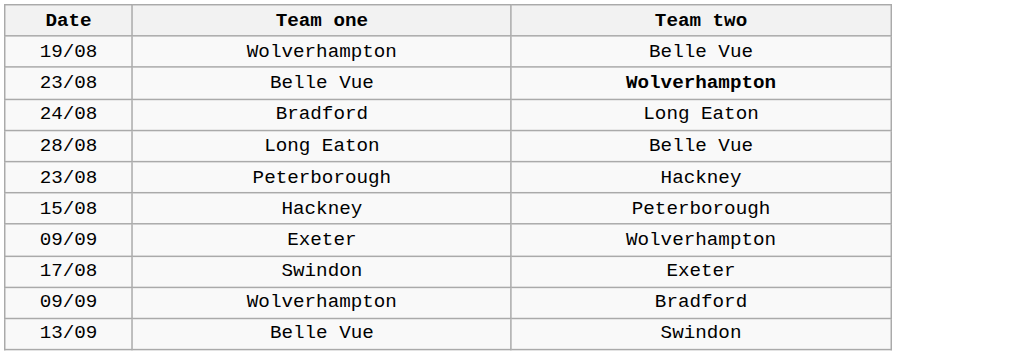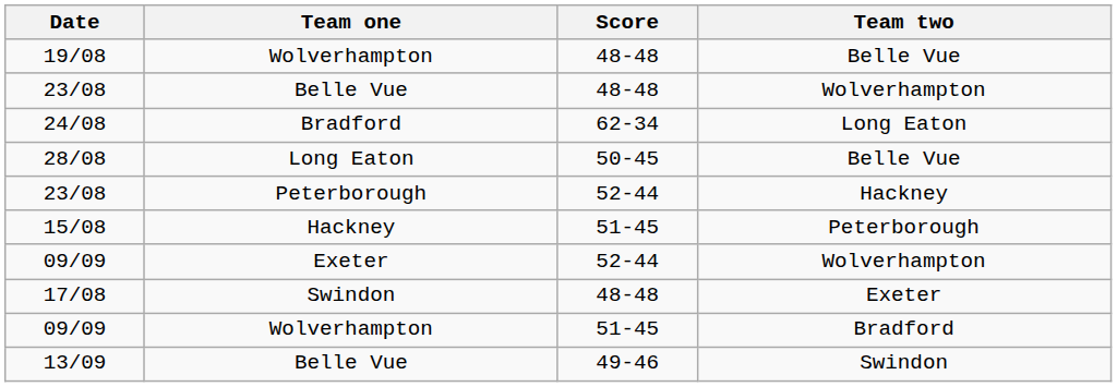+ column: Score | 48-48 | 48-48 | 62-34 | 50-45 | 52-44 | 51-45 | 52-44 | 48-48 | 51-45 | 49-46
23/08 / Belle Vue | Team two: bold -> normal
